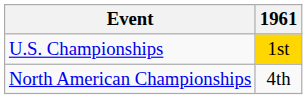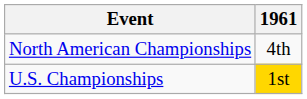rows swapped: North American Championships <-> U.S. Championships
